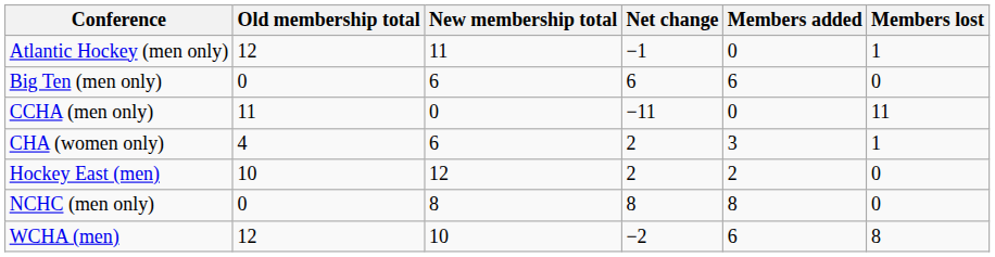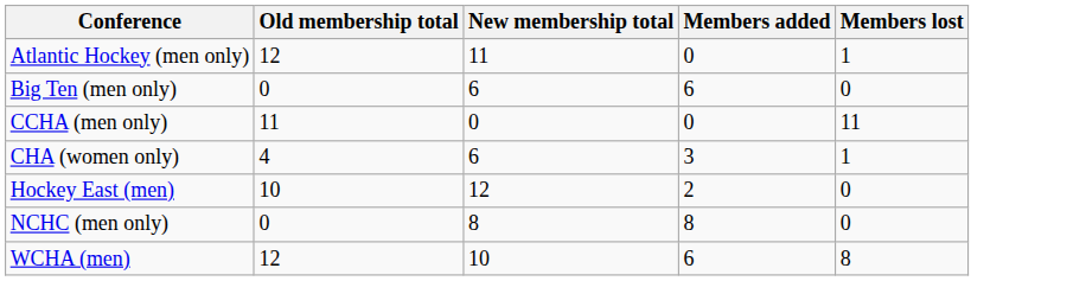- column: Net change | −1 | 6 | −11 | 2 | 2 | 8 | −2
